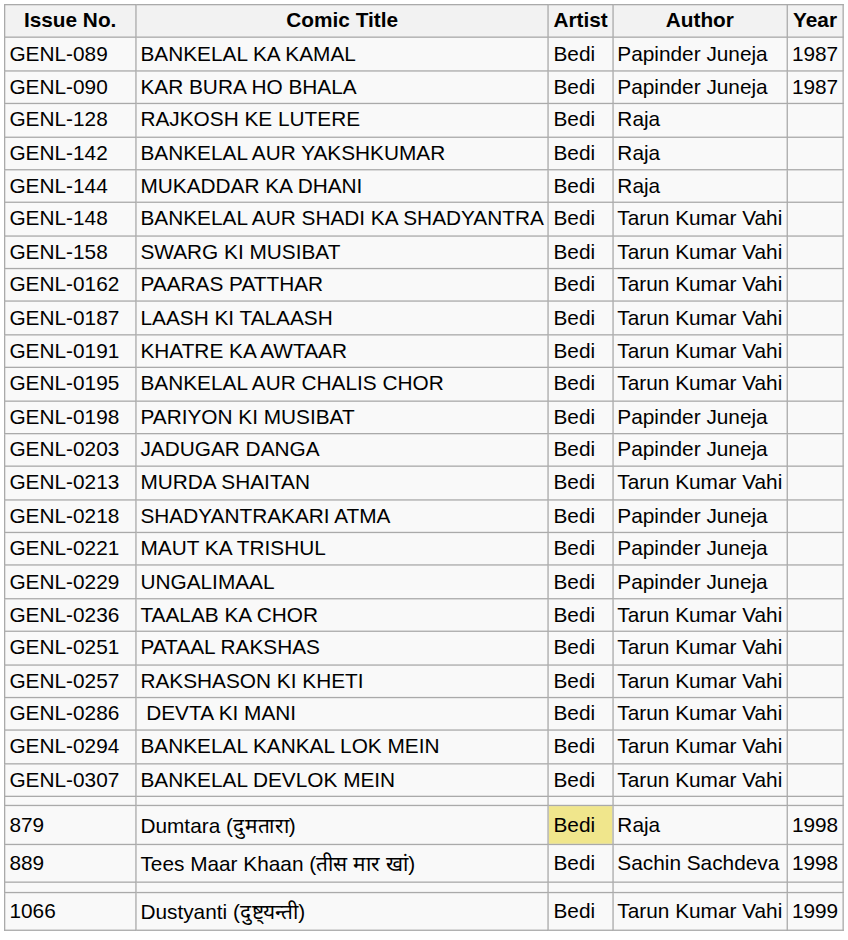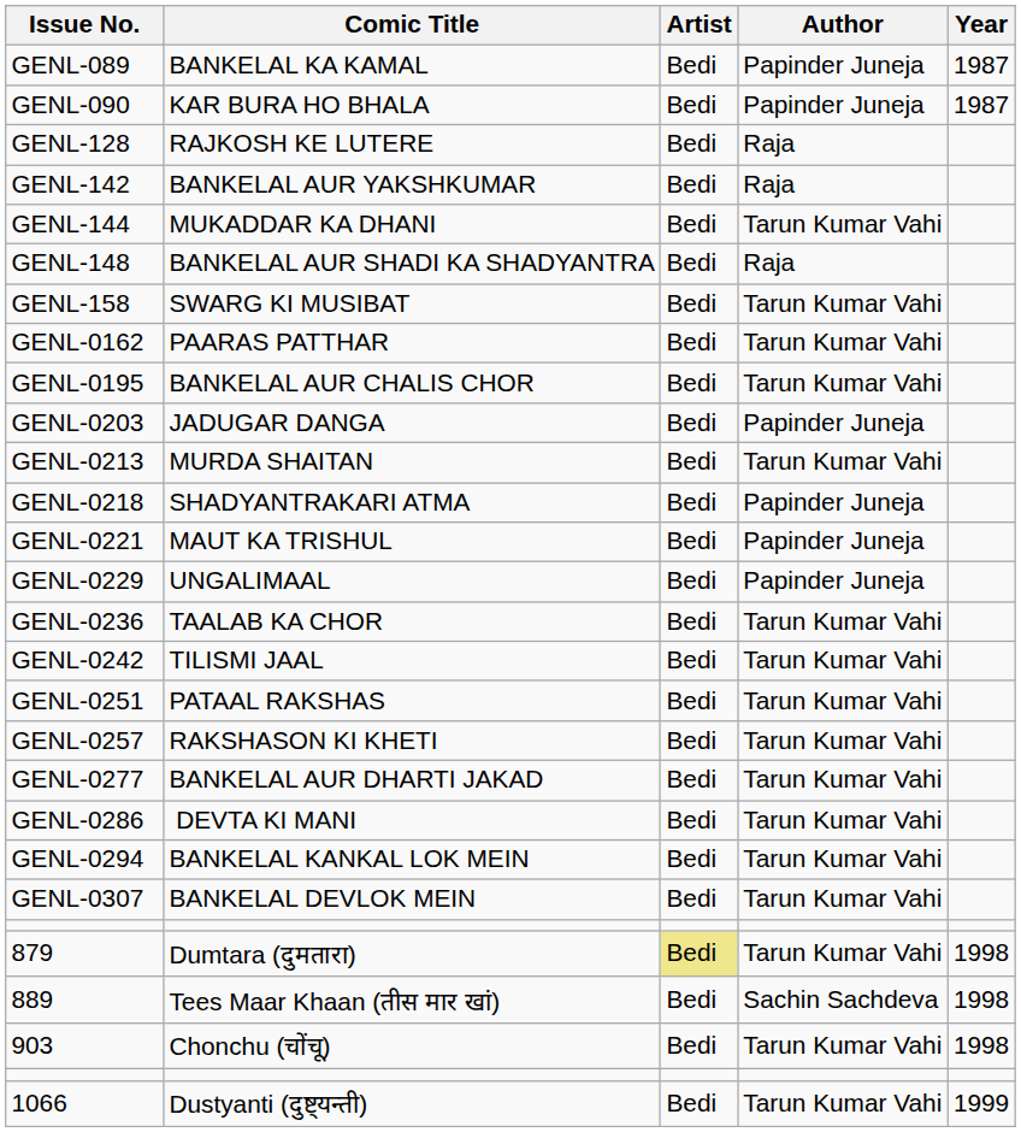GENL-144 | Author: Raja -> Tarun Kumar Vahi
GENL-148 | Author: Tarun Kumar Vahi -> Raja
- row: GENL-0187 | LAASH KI TALAASH | Bedi | Tarun Kumar Vahi
- row: GENL-0191 | KHATRE KA AWTAAR | Bedi | Tarun Kumar Vahi
- row: GENL-0198 | PARIYON KI MUSIBAT | Bedi | Papinder Juneja
+ row: GENL-0242 | TILISMI JAAL | Bedi | Tarun Kumar Vahi
+ row: GENL-0277 | BANKELAL AUR DHARTI JAKAD | Bedi | Tarun Kumar Vahi
879 | Author: Raja -> Tarun Kumar Vahi
+ row: 903 | Chonchu (चोंचू) | Bedi | Tarun Kumar Vahi | 1998
